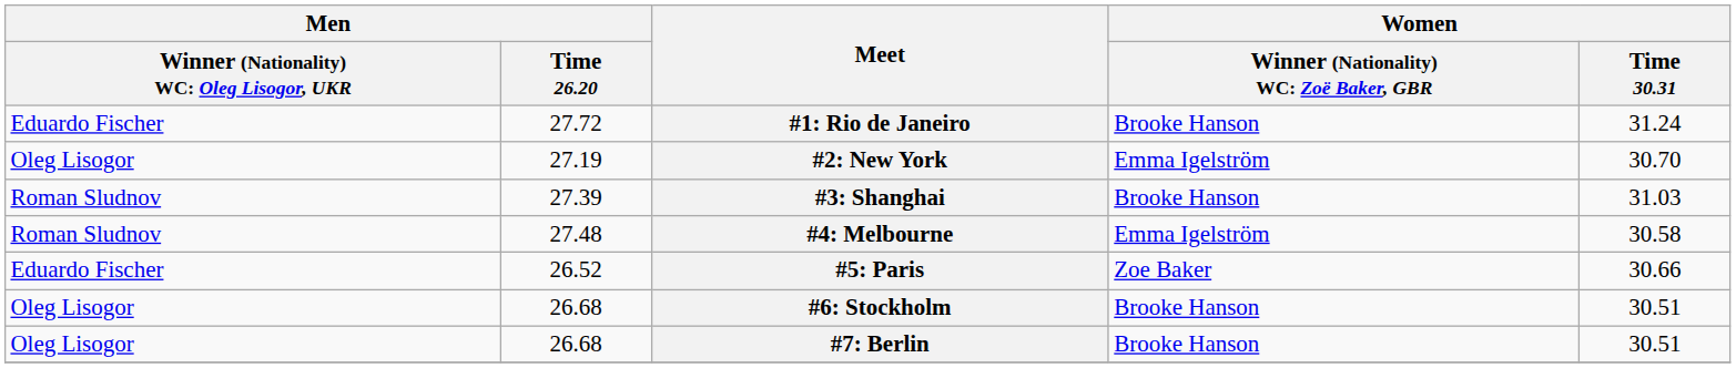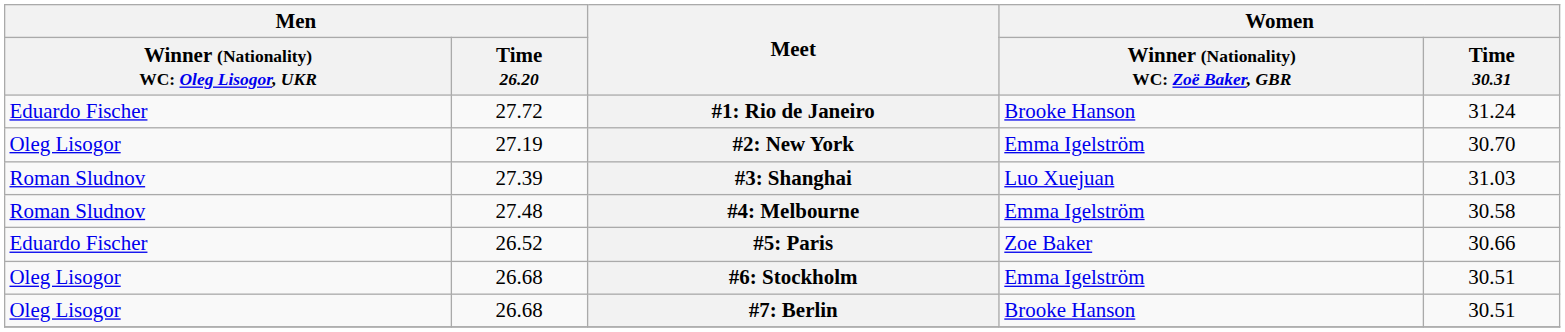#3: Shanghai | column 4: Brooke Hanson -> Luo Xuejuan
#6: Stockholm | column 4: Brooke Hanson -> Emma Igelström
